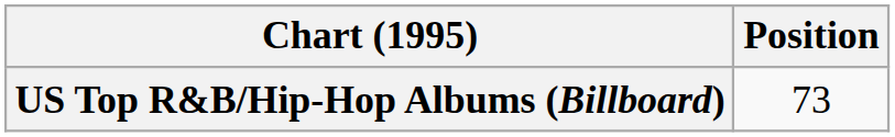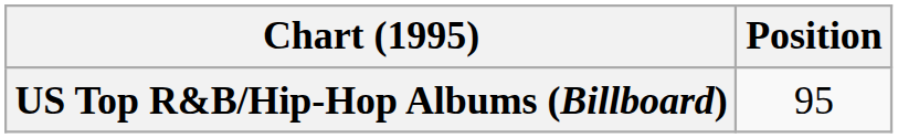US Top R&B/Hip-Hop Albums (Billboard) | Position: 73 -> 95
